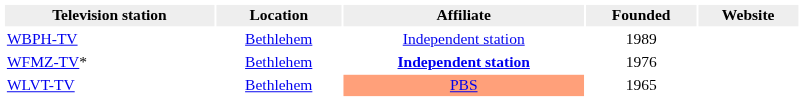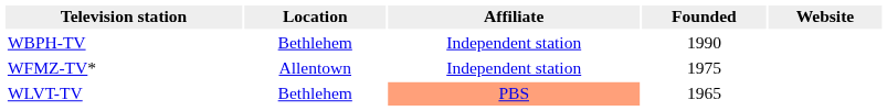WBPH-TV | Founded: 1989 -> 1990
WFMZ-TV* | Location: Bethlehem -> Allentown
WFMZ-TV* | Affiliate: bold -> normal
WFMZ-TV* | Founded: 1976 -> 1975
